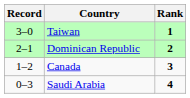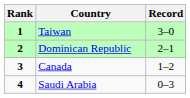columns swapped: Rank <-> Record
